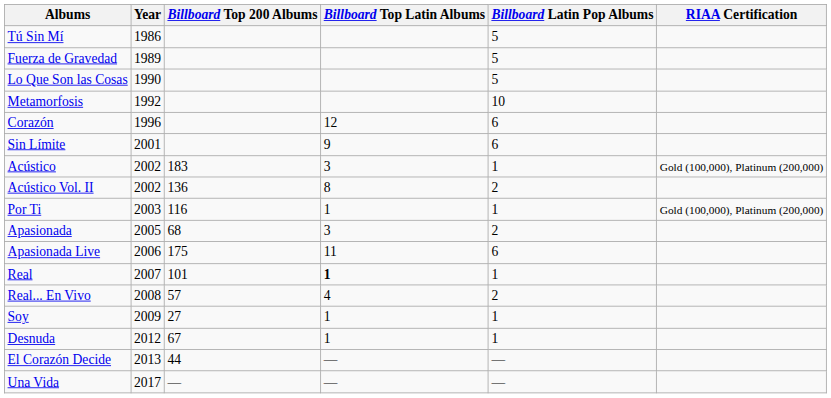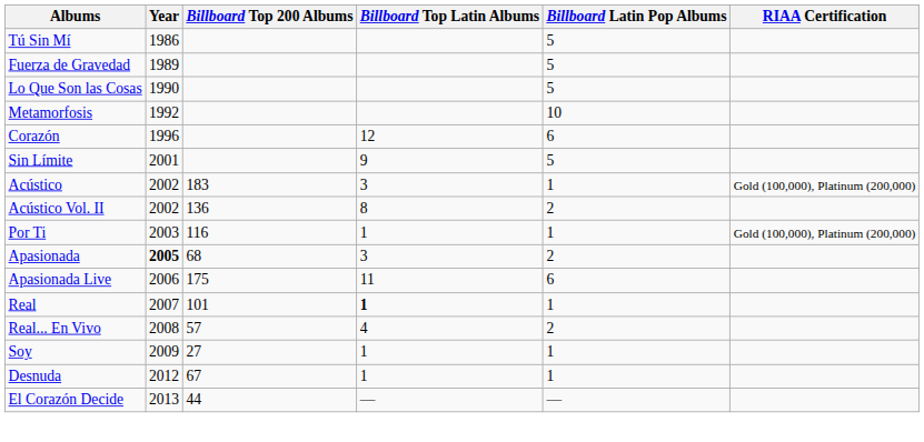Sin Límite | Billboard Latin Pop Albums: 6 -> 5
Apasionada | Year: normal -> bold
- row: Una Vida | 2017 | — | — | —
